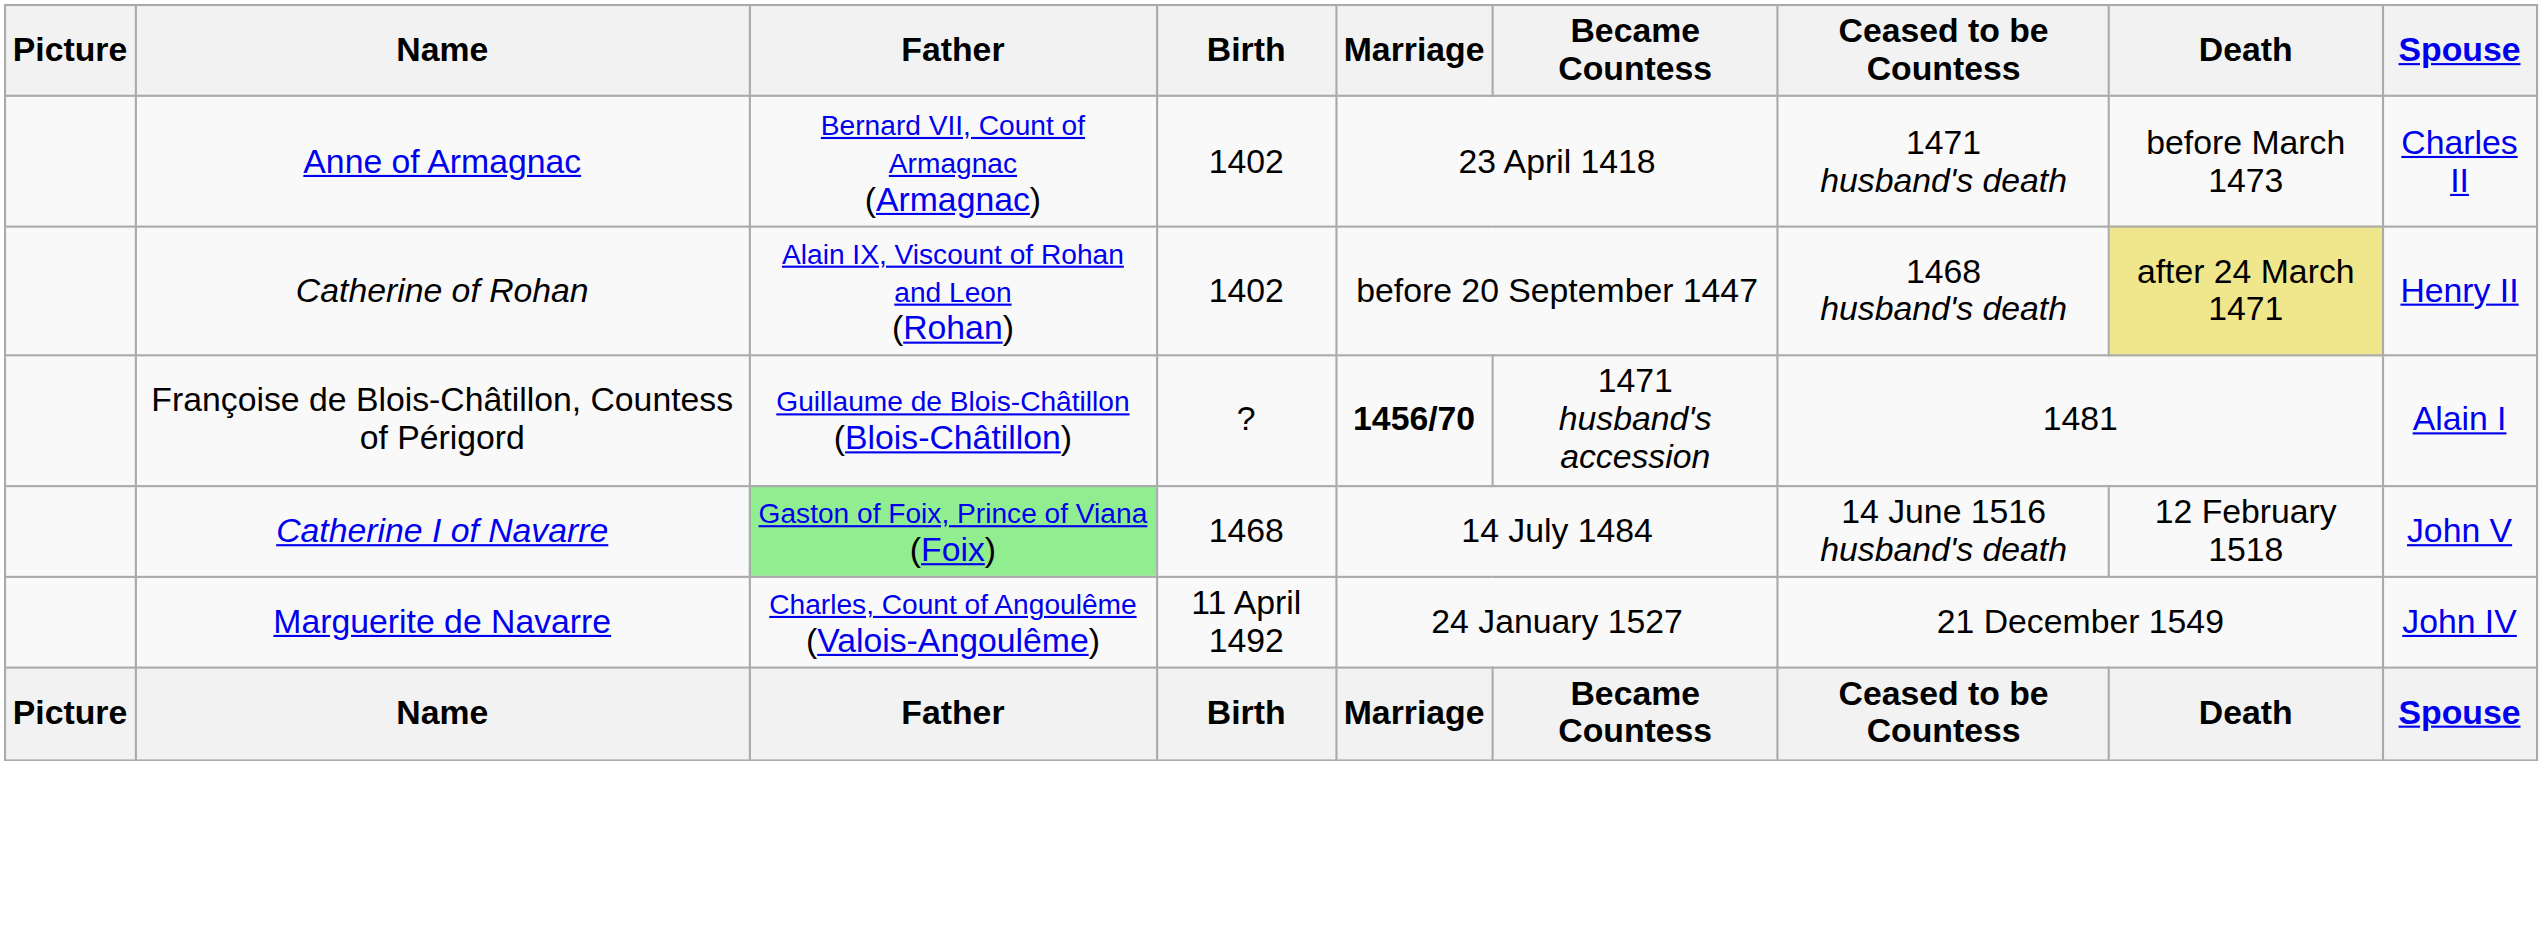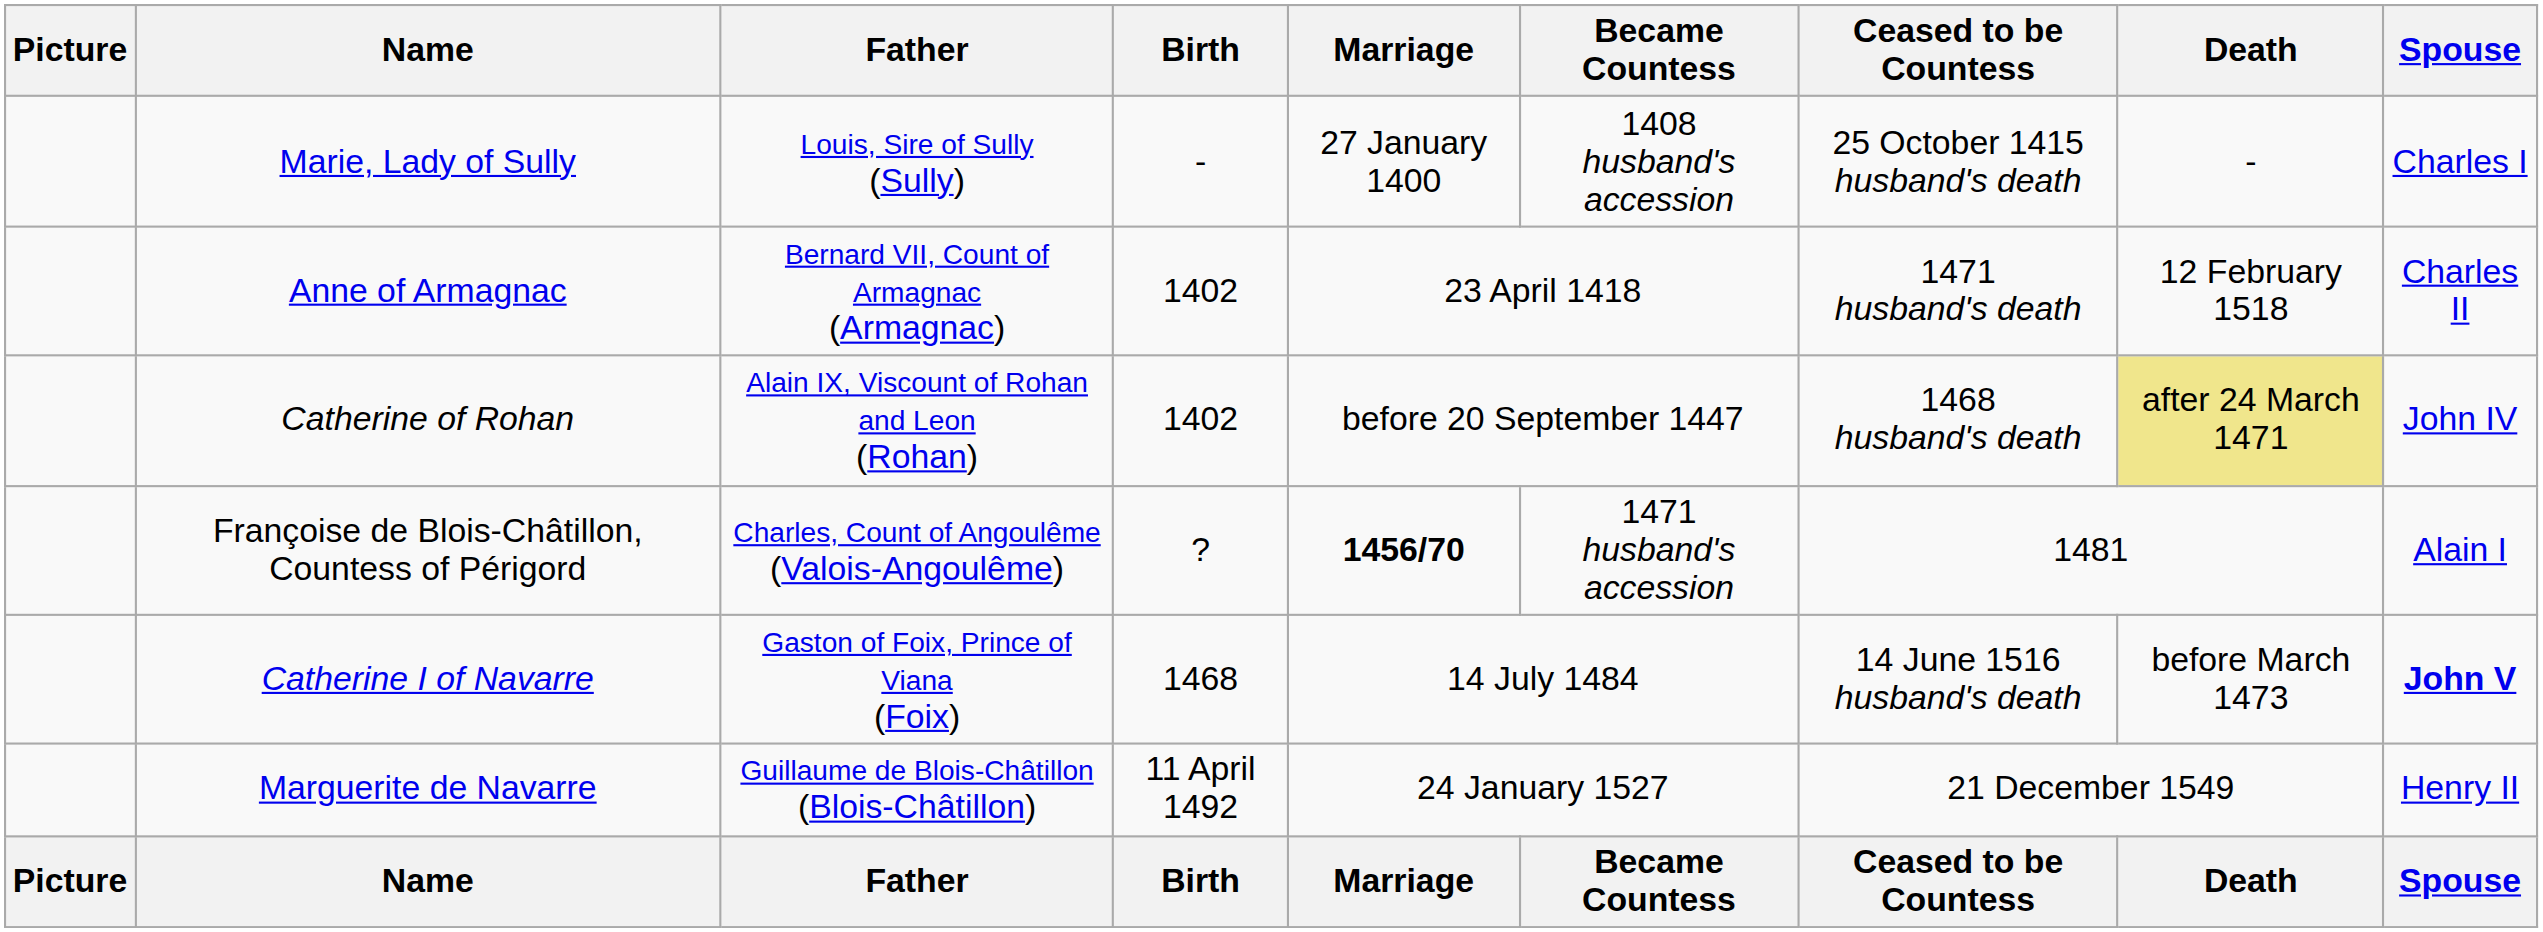+ row: Marie, Lady of Sully | Louis, Sire of Sully (Sully) | - | 27 January 1400 | 1408 husband's accession | 25 October 1415 husband's death | - | Charles I
Anne of Armagnac | Death: before March 1473 -> 12 February 1518
Catherine of Rohan | Spouse: Henry II -> John IV
Françoise de Blois-Châtillon, Countess of Périgord | Father: Guillaume de Blois-Châtillon (Blois-Châtillon) -> Charles, Count of Angoulême (Valois-Angoulême)
Catherine I of Navarre | Father: lightgreen background -> no background
Catherine I of Navarre | Death: 12 February 1518 -> before March 1473
Catherine I of Navarre | Spouse: normal -> bold
Marguerite de Navarre | Father: Charles, Count of Angoulême (Valois-Angoulême) -> Guillaume de Blois-Châtillon (Blois-Châtillon)
Marguerite de Navarre | Spouse: John IV -> Henry II
